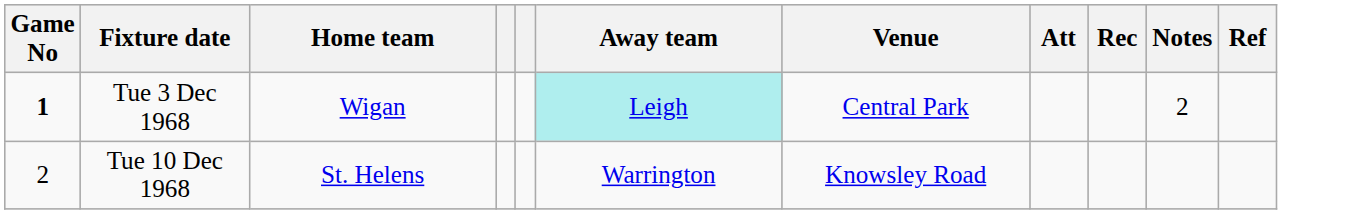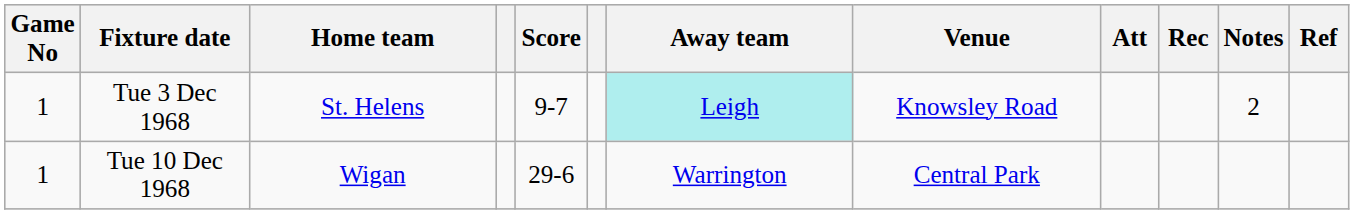+ column: Score | 9-7 | 29-6
Tue 3 Dec 1968 | Game No: bold -> normal
Tue 3 Dec 1968 | Home team: Wigan -> St. Helens
Tue 3 Dec 1968 | Venue: Central Park -> Knowsley Road
Tue 10 Dec 1968 | Game No: 2 -> 1
Tue 10 Dec 1968 | Home team: St. Helens -> Wigan
Tue 10 Dec 1968 | Venue: Knowsley Road -> Central Park
